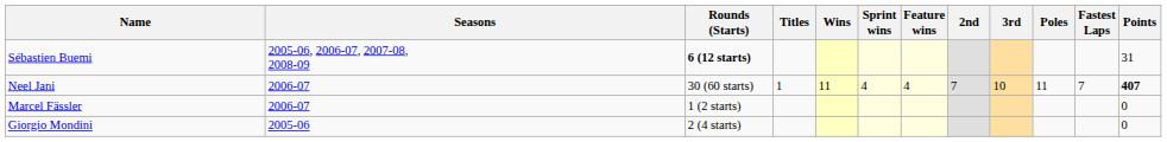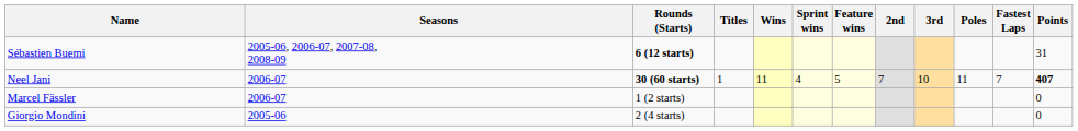Neel Jani | Rounds (Starts): normal -> bold
Neel Jani | Feature wins: 4 -> 5
